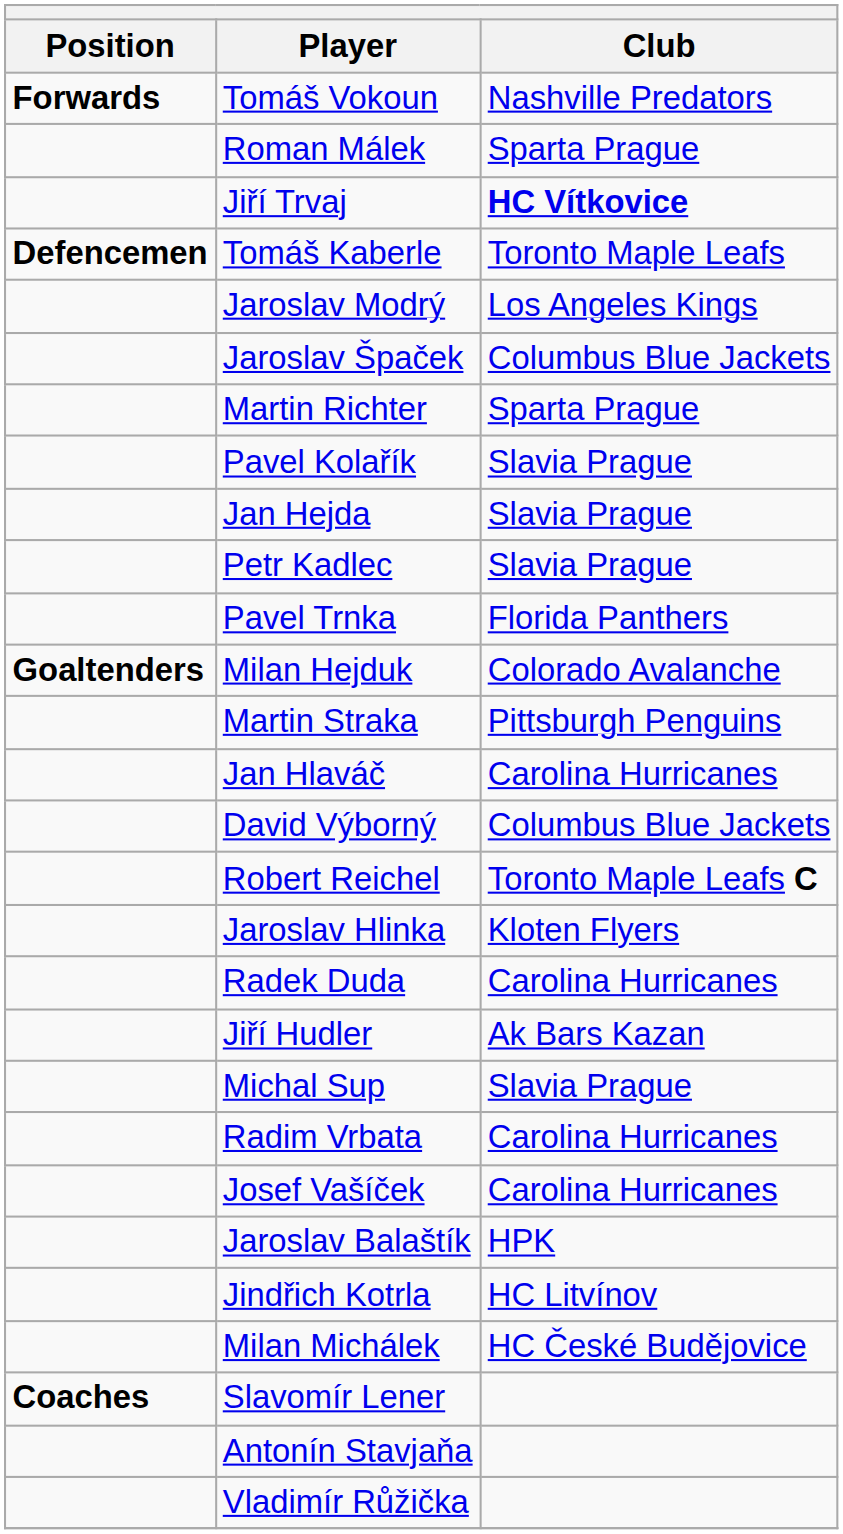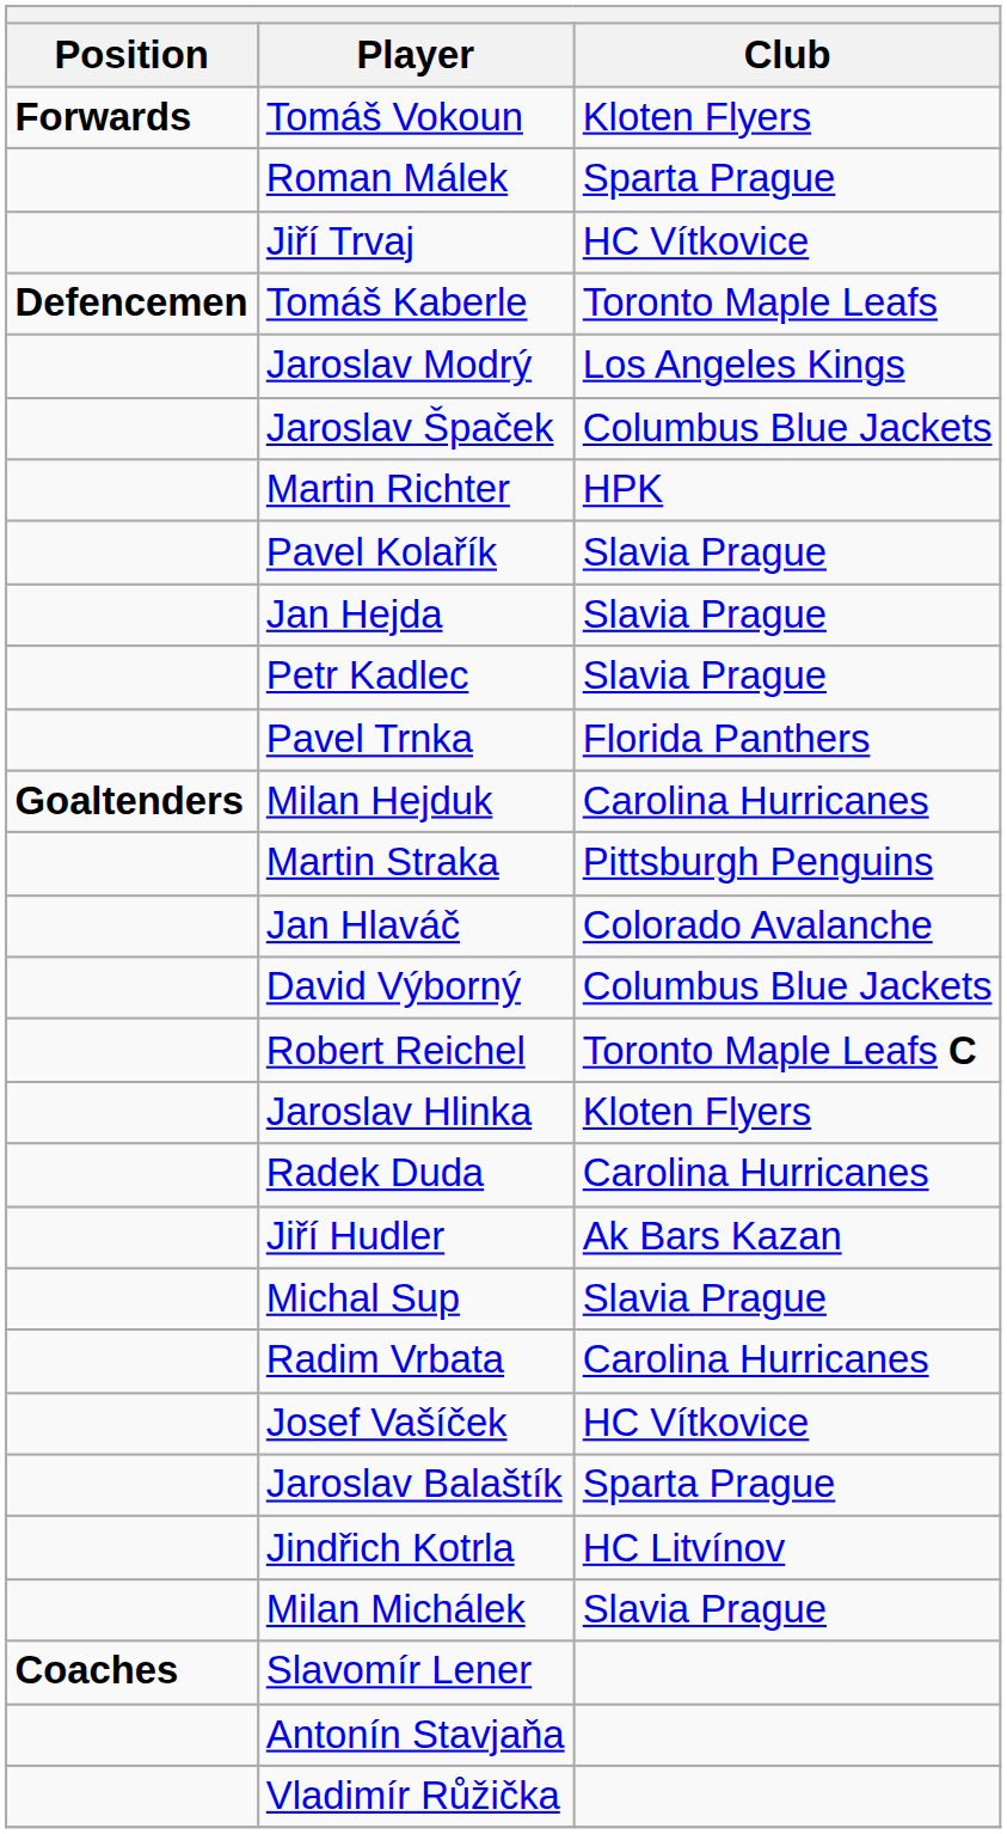Tomáš Vokoun | Club: Nashville Predators -> Kloten Flyers
Jiří Trvaj | Club: bold -> normal
Martin Richter | Club: Sparta Prague -> HPK
Milan Hejduk | Club: Colorado Avalanche -> Carolina Hurricanes
Jan Hlaváč | Club: Carolina Hurricanes -> Colorado Avalanche
Josef Vašíček | Club: Carolina Hurricanes -> HC Vítkovice
Jaroslav Balaštík | Club: HPK -> Sparta Prague
Milan Michálek | Club: HC České Budějovice -> Slavia Prague
